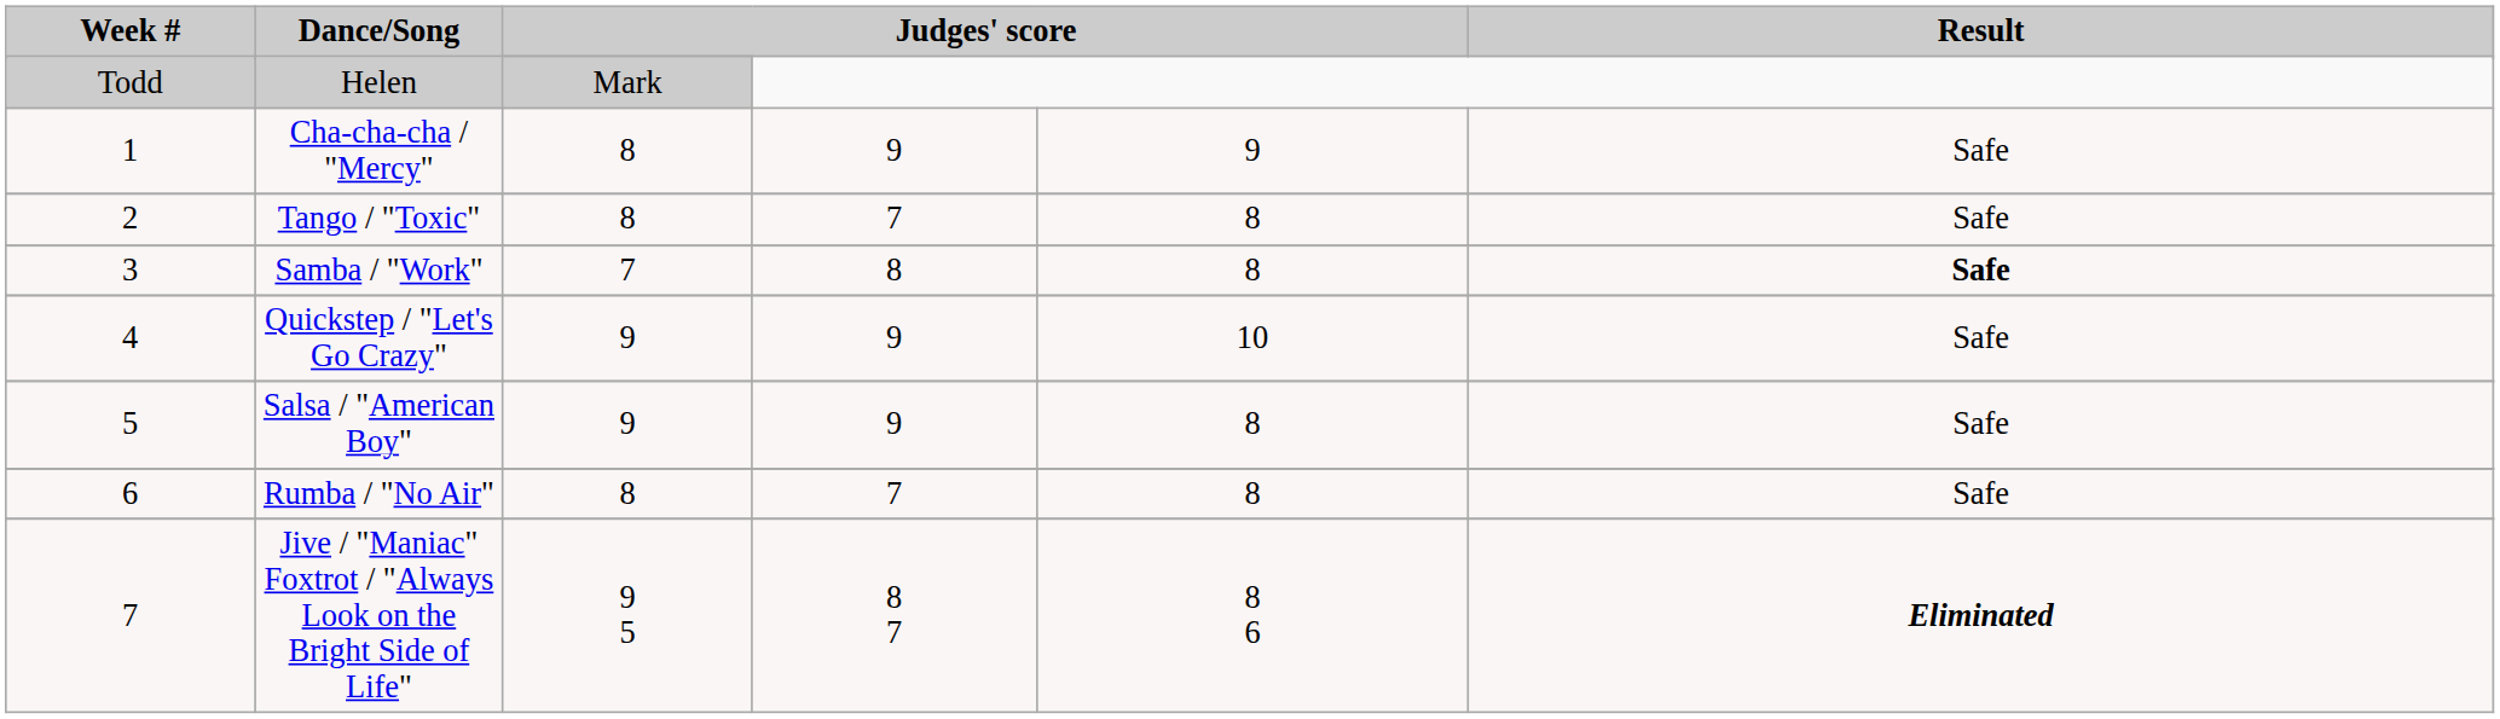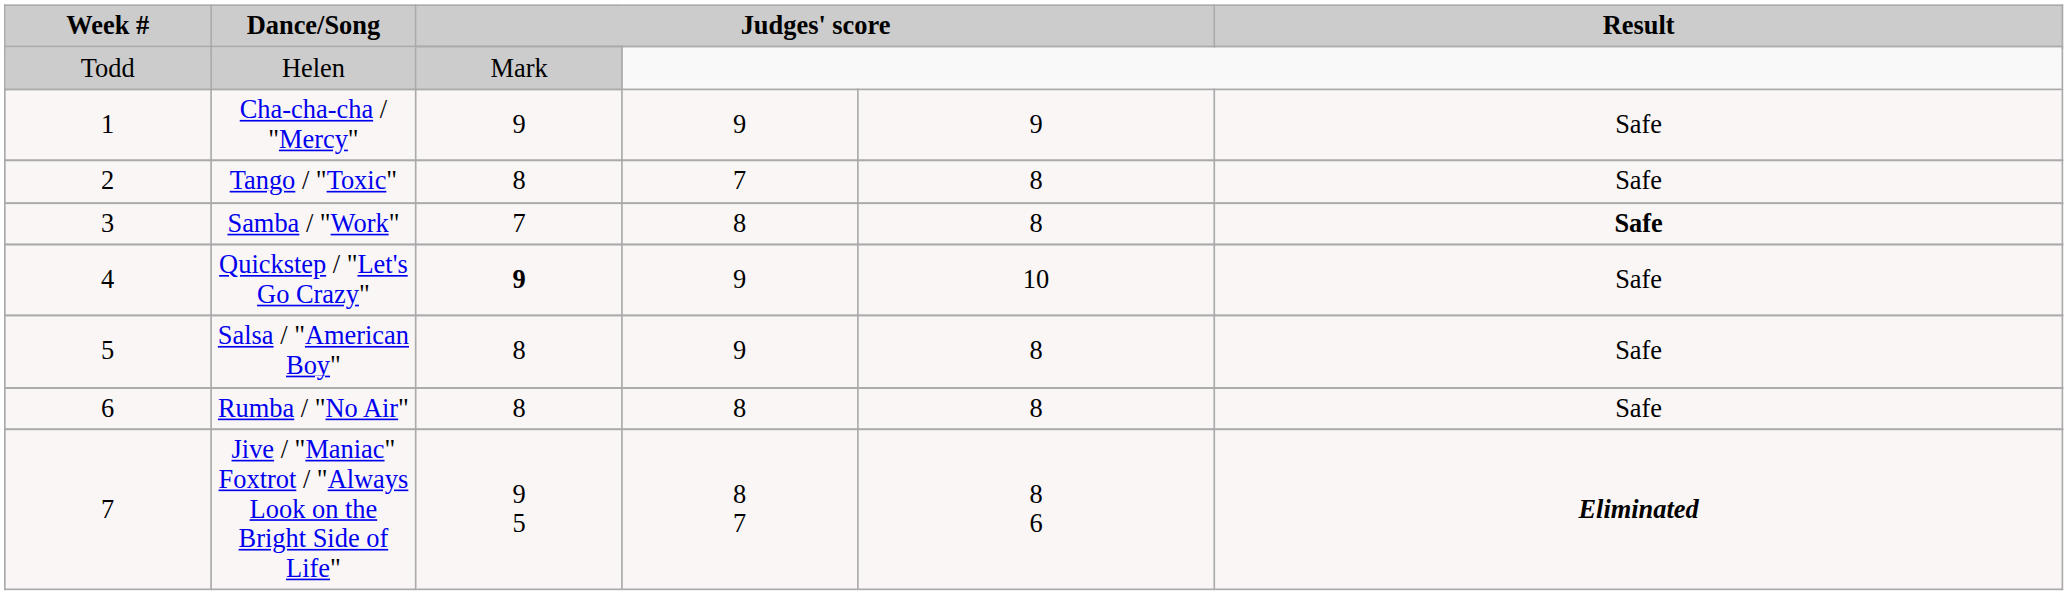Cha-cha-cha / "Mercy" | column 3: 8 -> 9
Quickstep / "Let's Go Crazy" | column 3: normal -> bold
Salsa / "American Boy" | column 3: 9 -> 8
Rumba / "No Air" | column 4: 7 -> 8
